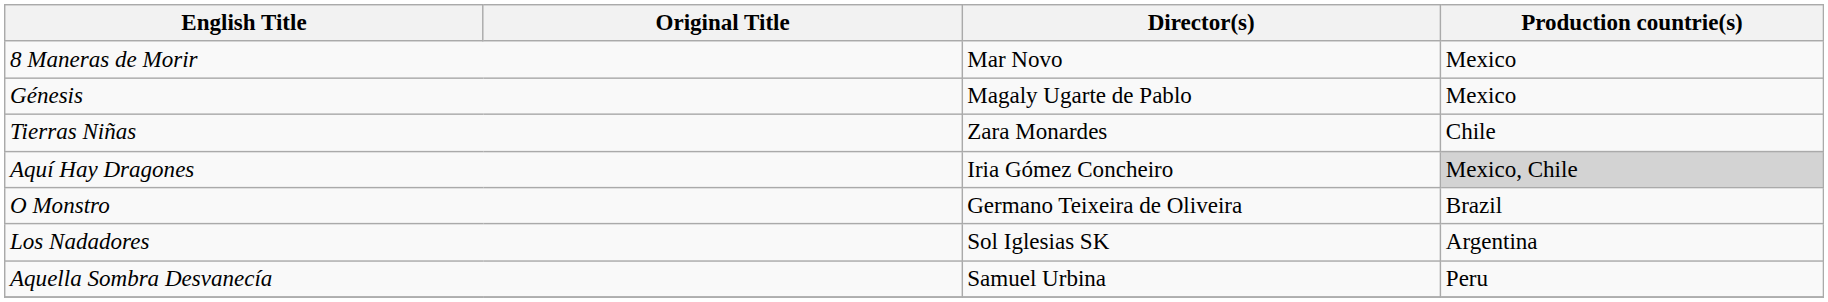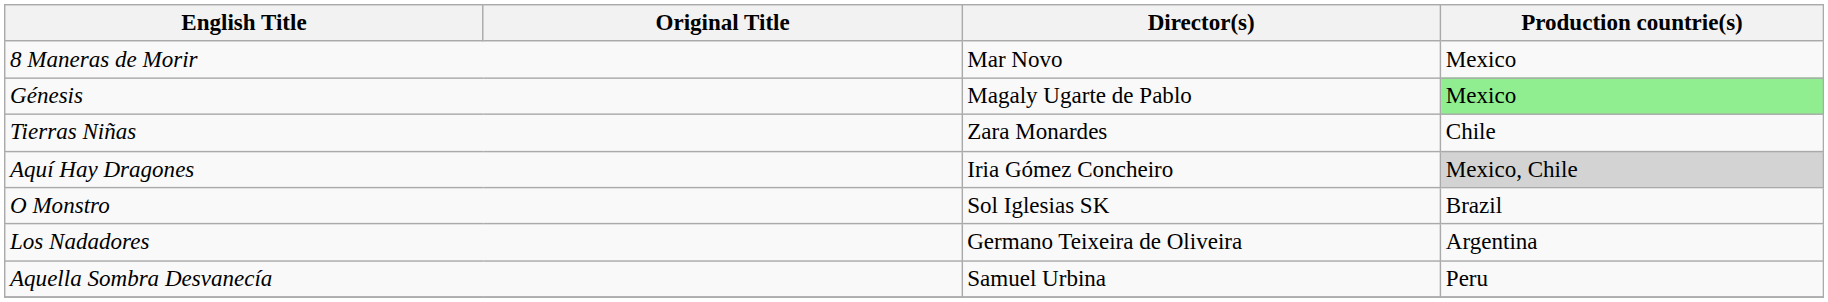Génesis | Production countrie(s): no background -> lightgreen background
O Monstro | Director(s): Germano Teixeira de Oliveira -> Sol Iglesias SK
Los Nadadores | Director(s): Sol Iglesias SK -> Germano Teixeira de Oliveira
